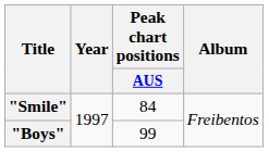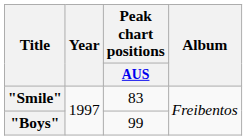"Smile" | Peak chart positions / AUS: 84 -> 83
